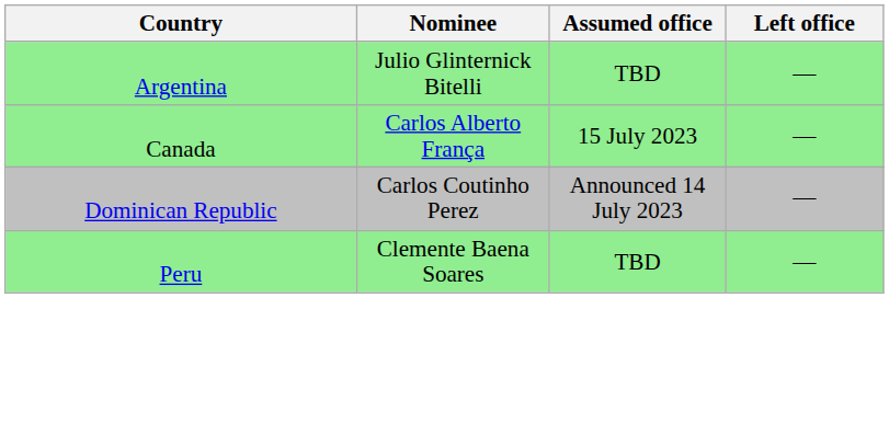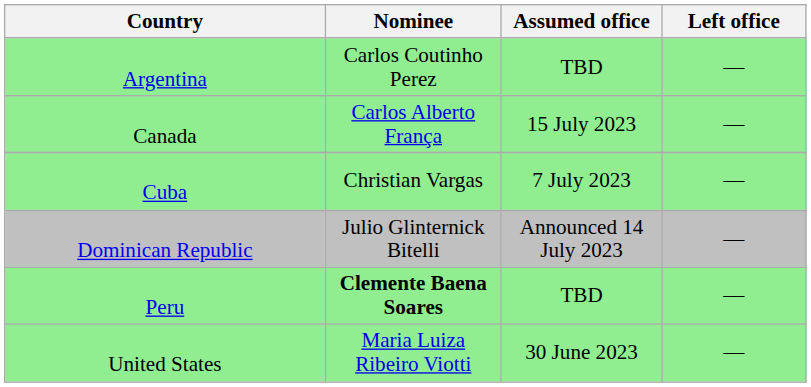Argentina | Nominee: Julio Glinternick Bitelli -> Carlos Coutinho Perez
+ row: Cuba | Christian Vargas | 7 July 2023 | —
Dominican Republic | Nominee: Carlos Coutinho Perez -> Julio Glinternick Bitelli
Peru | Nominee: normal -> bold
+ row: United States | Maria Luiza Ribeiro Viotti | 30 June 2023 | —
